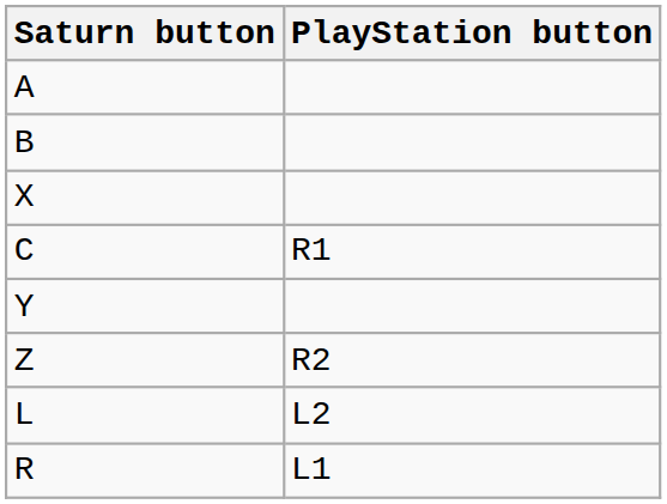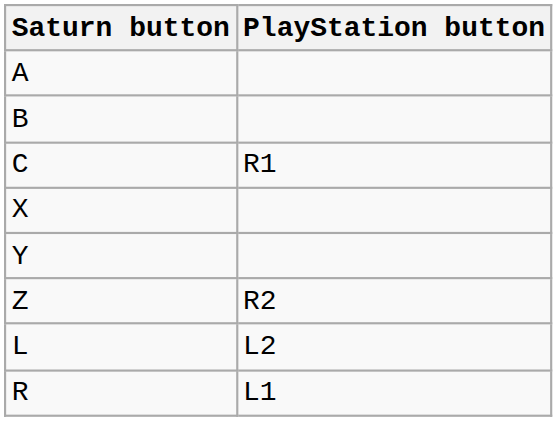rows swapped: C <-> X
